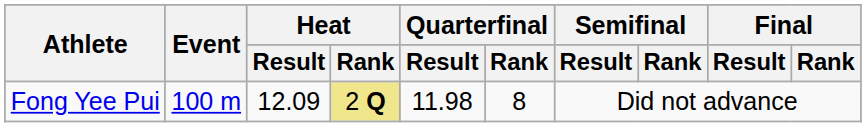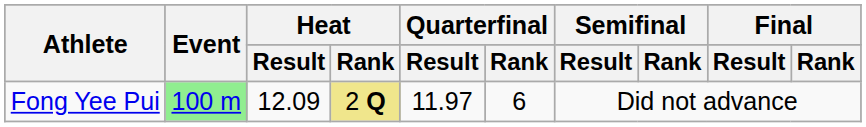Fong Yee Pui | Event: no background -> lightgreen background
Fong Yee Pui | Quarterfinal / Result: 11.98 -> 11.97
Fong Yee Pui | Quarterfinal / Rank: 8 -> 6
